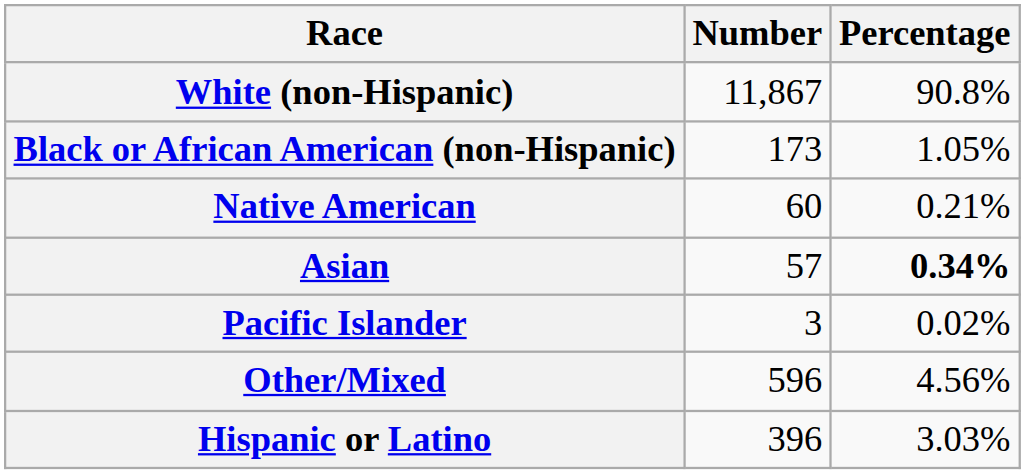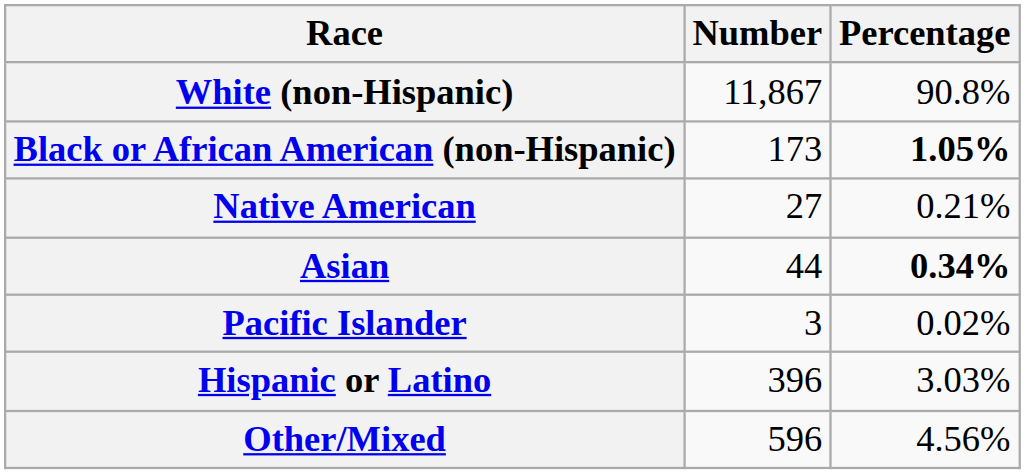Black or African American (non-Hispanic) | Percentage: normal -> bold
Native American | Number: 60 -> 27
Asian | Number: 57 -> 44
rows swapped: Other/Mixed <-> Hispanic or Latino
